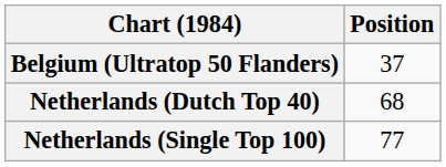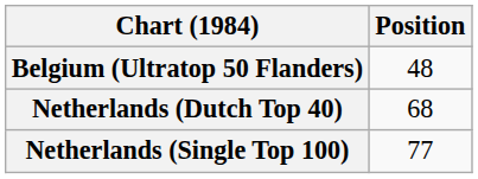Belgium (Ultratop 50 Flanders) | Position: 37 -> 48
